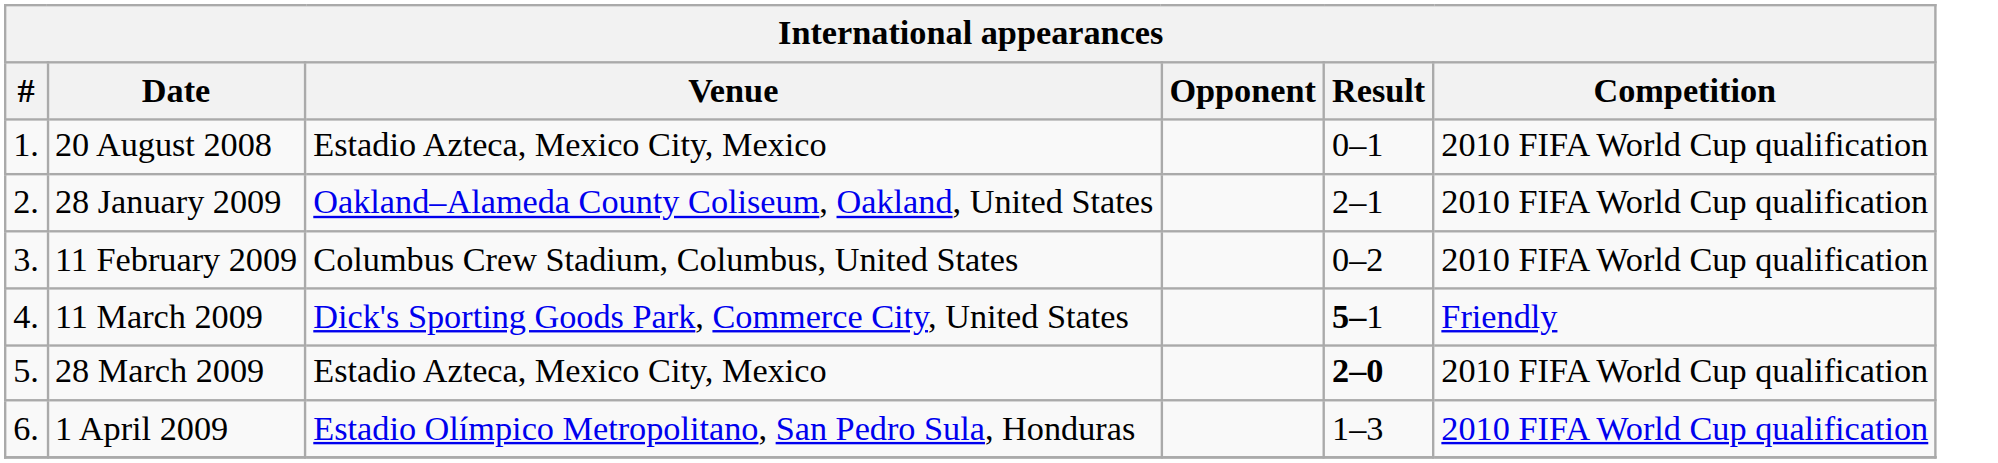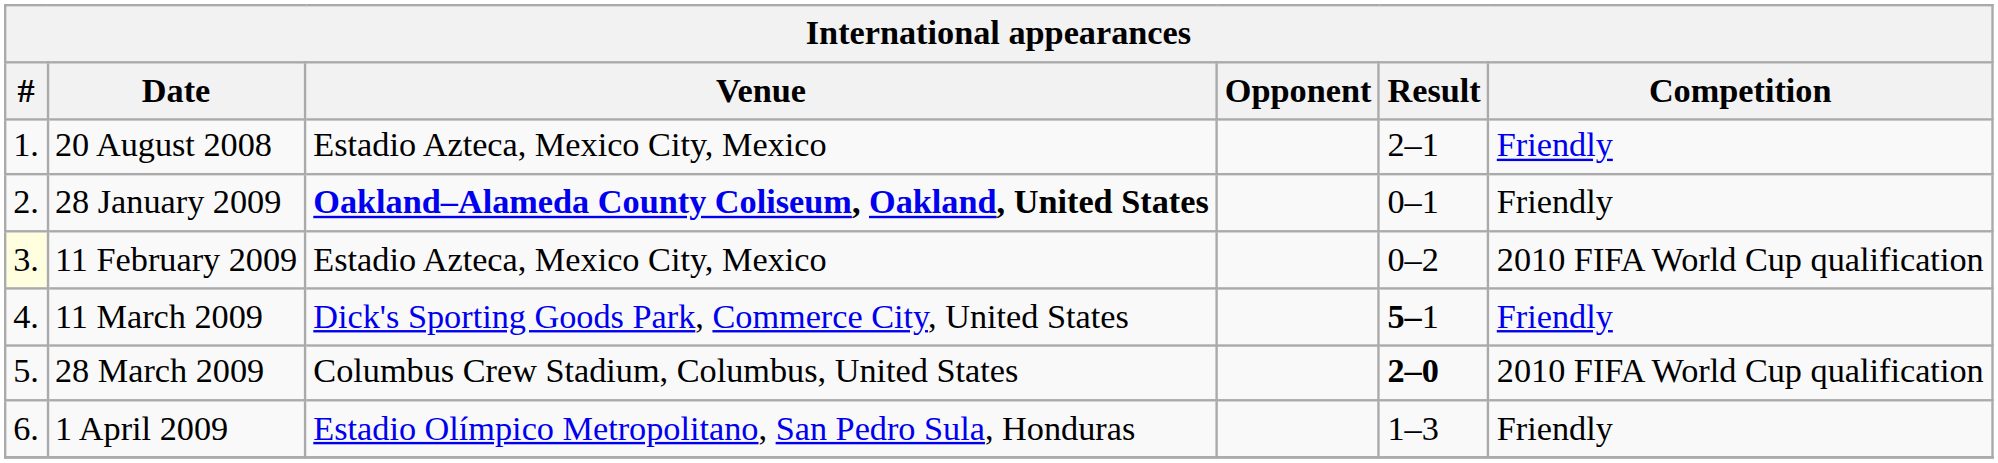20 August 2008 | Result: 0–1 -> 2–1
20 August 2008 | Competition: 2010 FIFA World Cup qualification -> Friendly
28 January 2009 | Venue: normal -> bold
28 January 2009 | Result: 2–1 -> 0–1
28 January 2009 | Competition: 2010 FIFA World Cup qualification -> Friendly
11 February 2009 | #: no background -> lightyellow background
11 February 2009 | Venue: Columbus Crew Stadium, Columbus, United States -> Estadio Azteca, Mexico City, Mexico
28 March 2009 | Venue: Estadio Azteca, Mexico City, Mexico -> Columbus Crew Stadium, Columbus, United States
1 April 2009 | Competition: 2010 FIFA World Cup qualification -> Friendly
